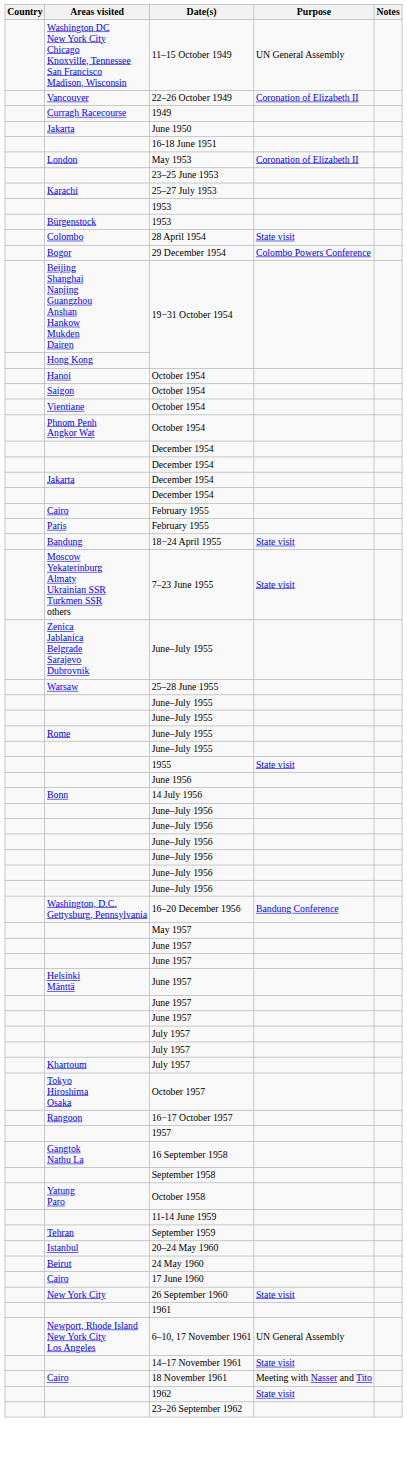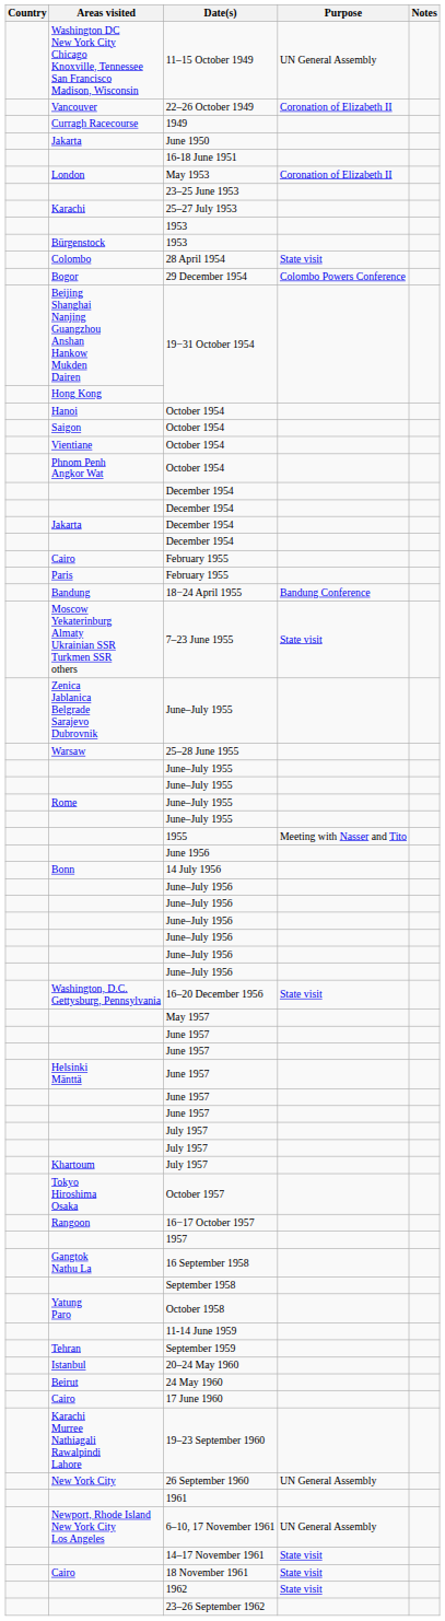18−24 April 1955 | Purpose: State visit -> Bandung Conference
1955 | Purpose: State visit -> Meeting with Nasser and Tito
16–20 December 1956 | Purpose: Bandung Conference -> State visit
+ row: Karachi Murree Nathiagali Rawalpindi Lahore | 19–23 September 1960
26 September 1960 | Purpose: State visit -> UN General Assembly
18 November 1961 | Purpose: Meeting with Nasser and Tito -> State visit
